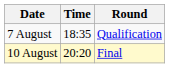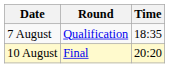columns swapped: Time <-> Round
